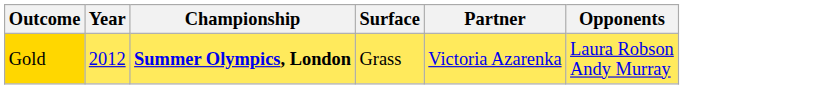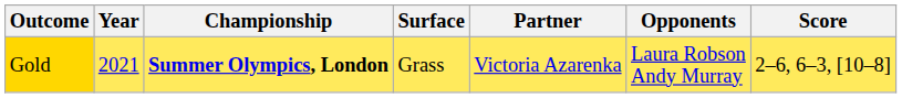+ column: Score | 2–6, 6–3, [10–8]
Gold | Year: 2012 -> 2021
